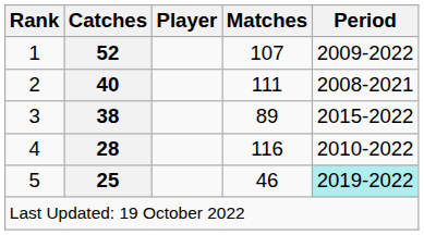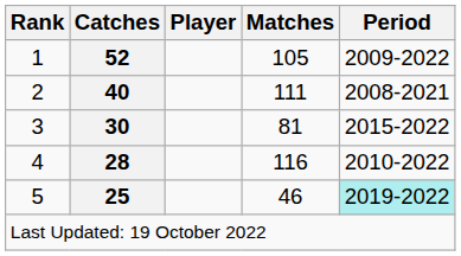1 | Matches: 107 -> 105
3 | Catches: 38 -> 30
3 | Matches: 89 -> 81
